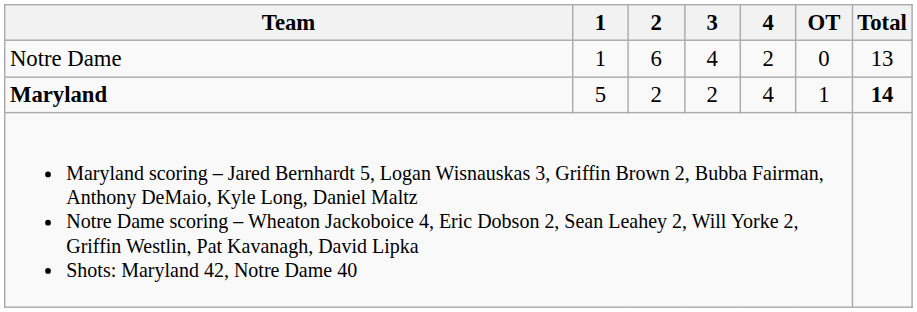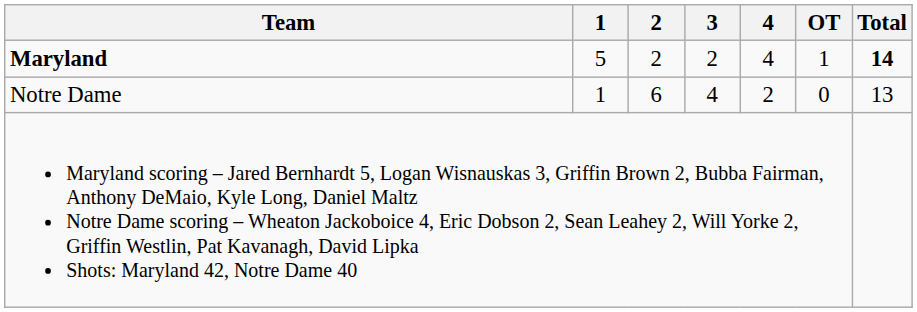rows swapped: Maryland <-> Notre Dame
